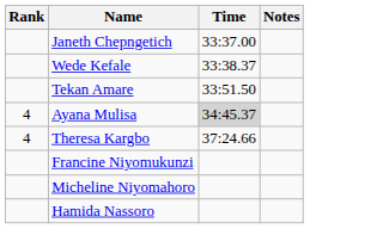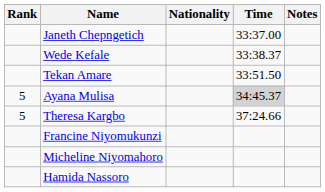+ column: Nationality
Ayana Mulisa | Rank: 4 -> 5
Theresa Kargbo | Rank: 4 -> 5
